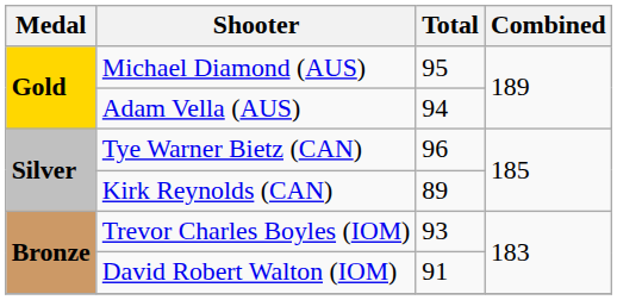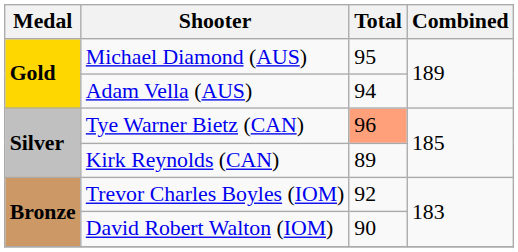Tye Warner Bietz (CAN) | Total: no background -> lightsalmon background
Trevor Charles Boyles (IOM) | Total: 93 -> 92
David Robert Walton (IOM) | Total: 91 -> 90
